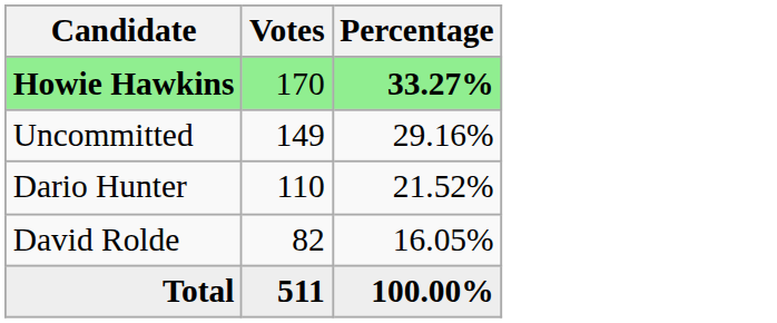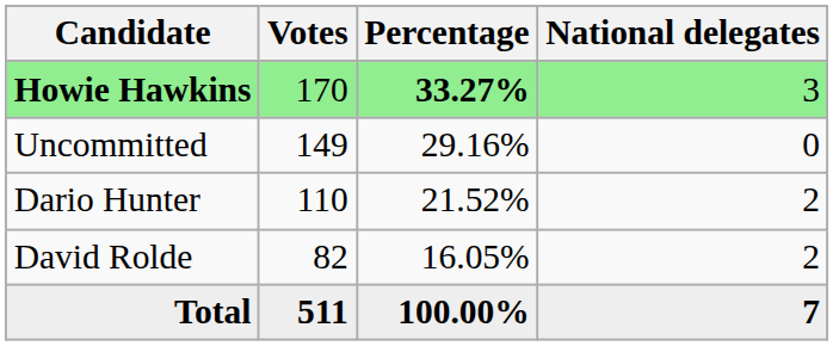+ column: National delegates | 3 | 0 | 2 | 2 | 7
